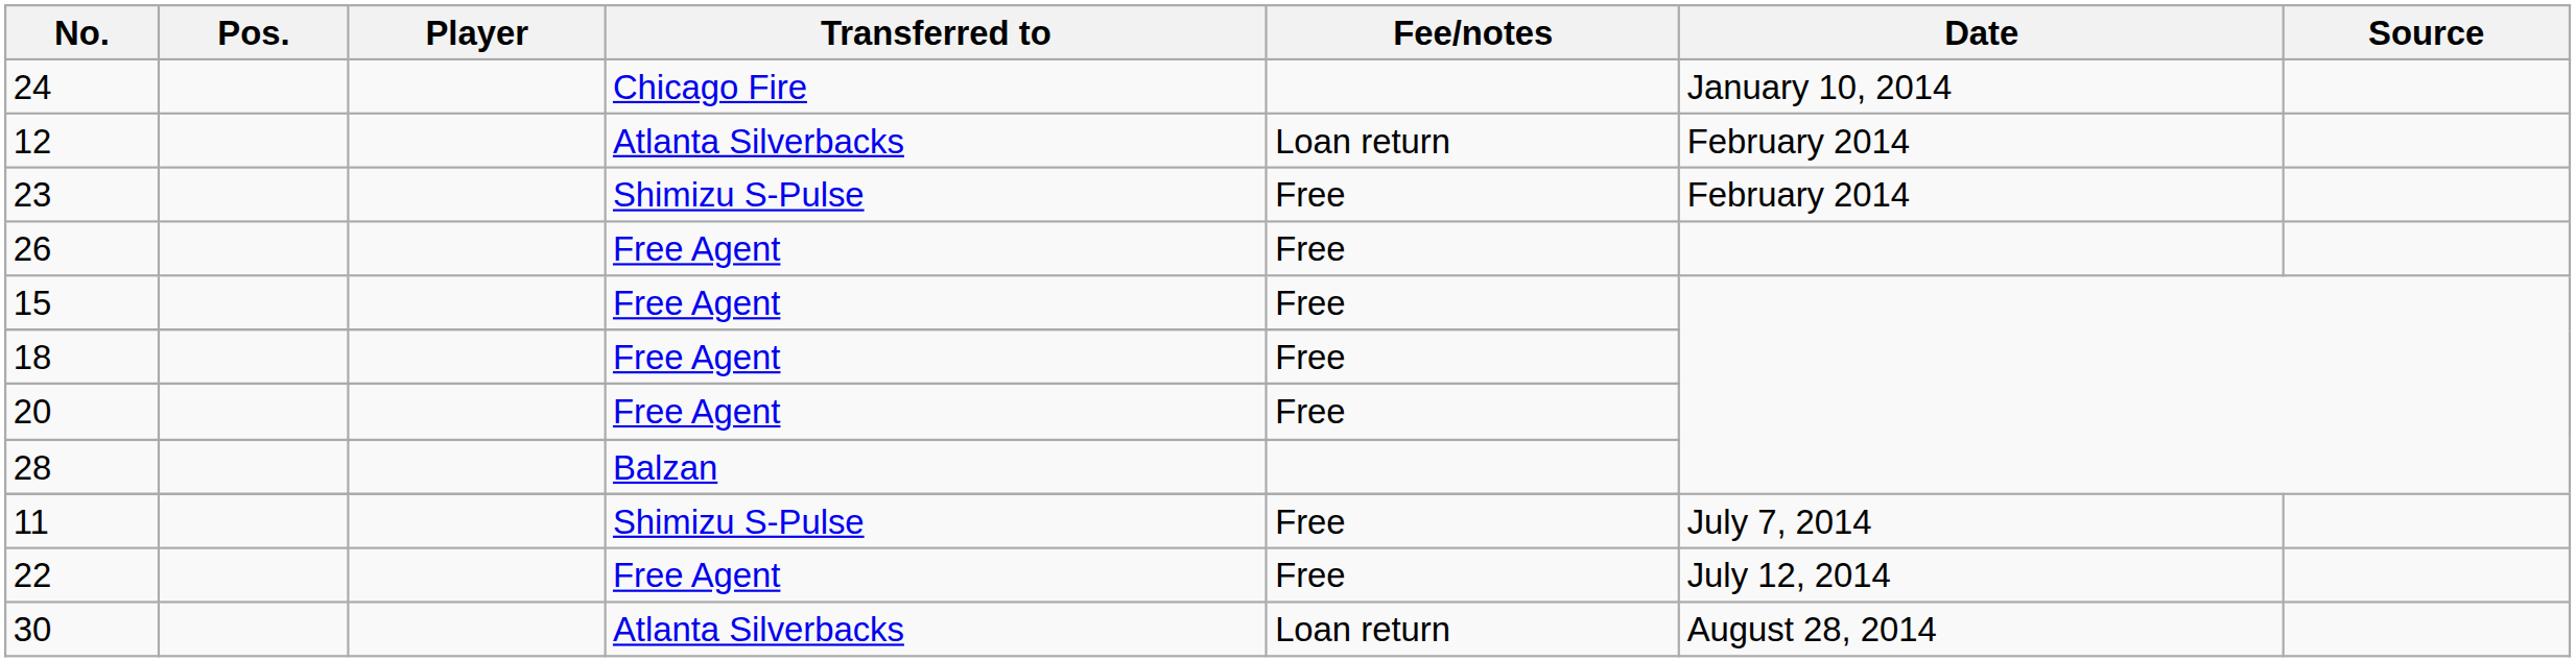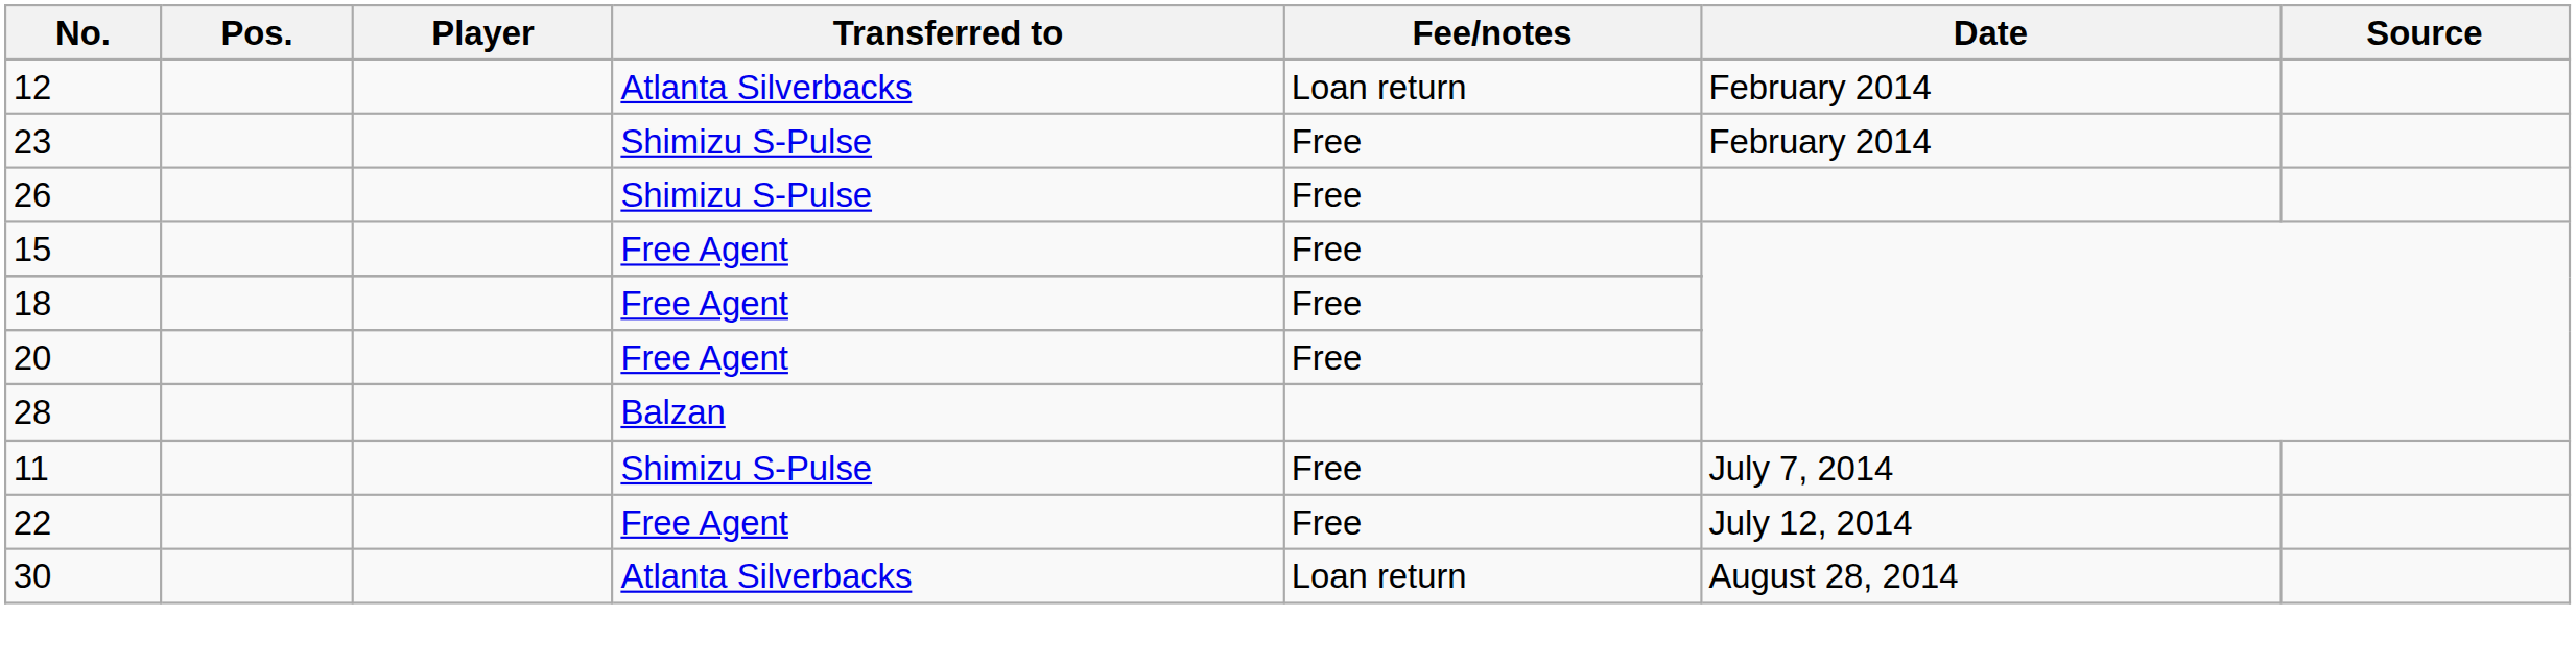- row: 24 | Chicago Fire | January 10, 2014
26 | Transferred to: Free Agent -> Shimizu S-Pulse
